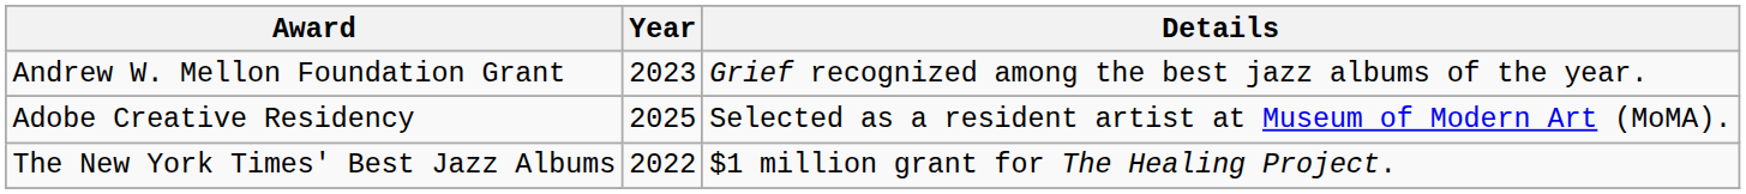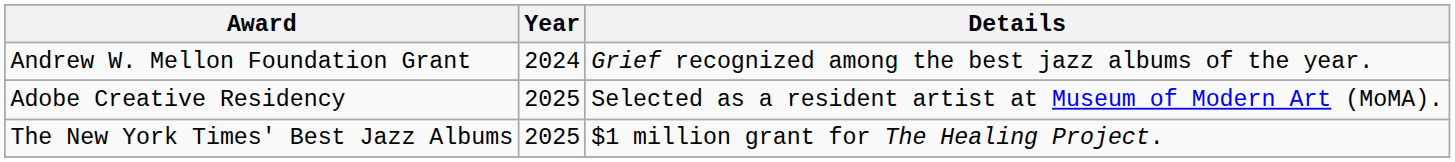Andrew W. Mellon Foundation Grant | Year: 2023 -> 2024
The New York Times' Best Jazz Albums | Year: 2022 -> 2025
